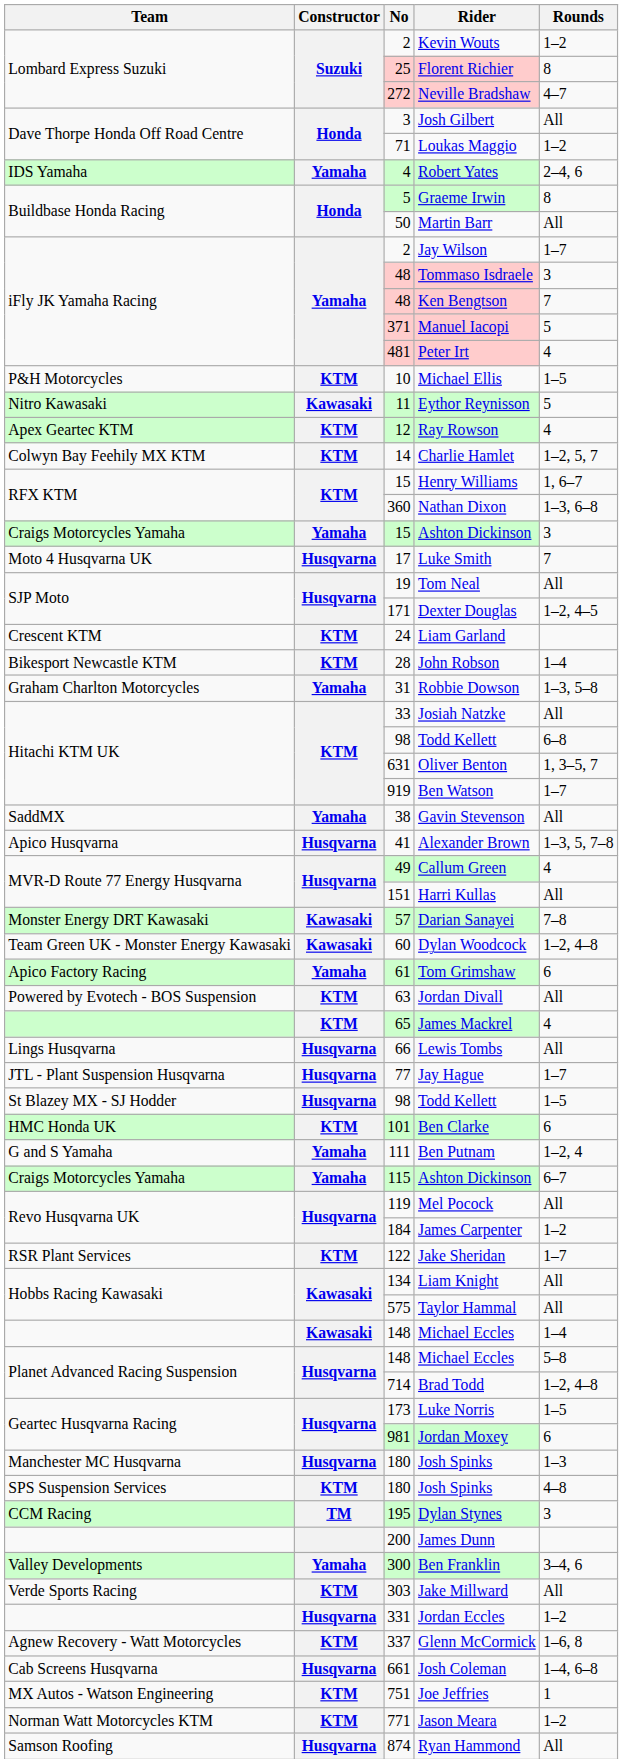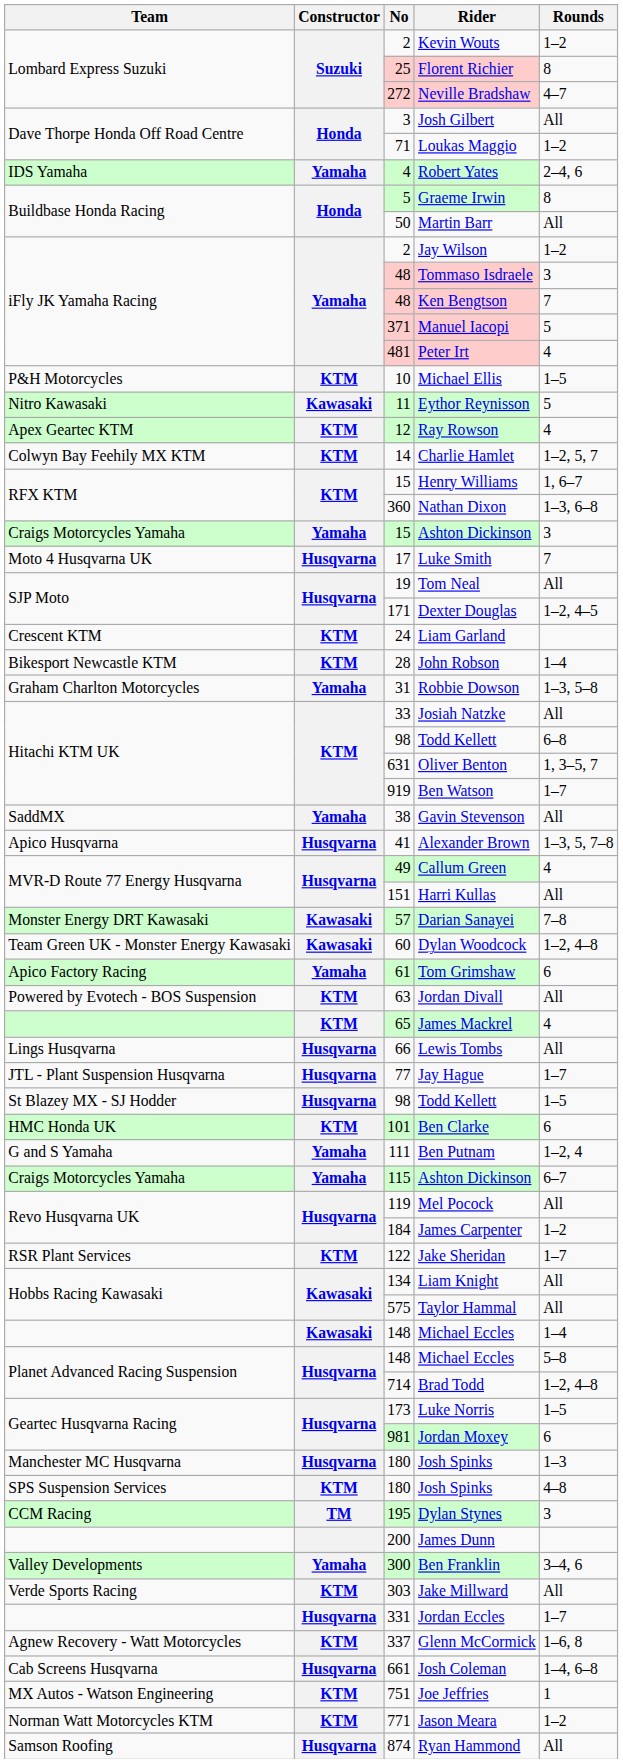Jay Wilson | Rounds: 1–7 -> 1–2
Jordan Eccles | Rounds: 1–2 -> 1–7
